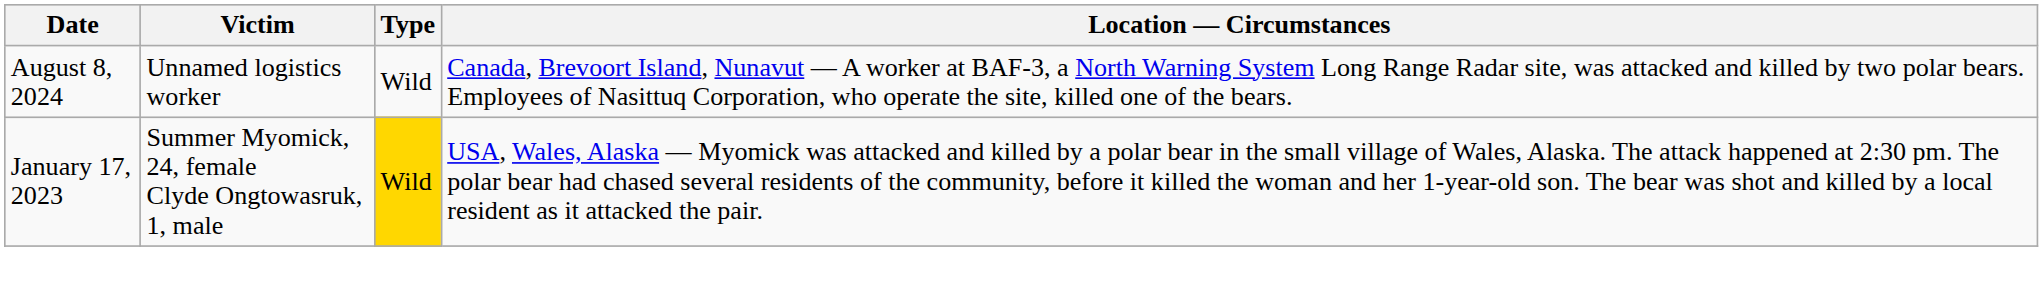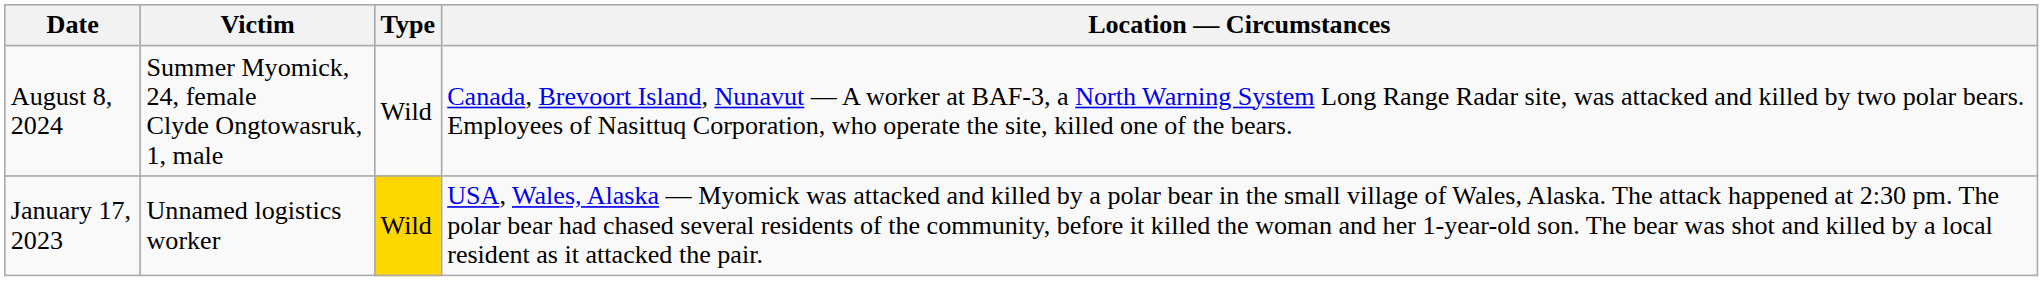August 8, 2024 | Victim: Unnamed logistics worker -> Summer Myomick, 24, female Clyde Ongtowasruk, 1, male
January 17, 2023 | Victim: Summer Myomick, 24, female Clyde Ongtowasruk, 1, male -> Unnamed logistics worker
